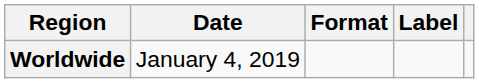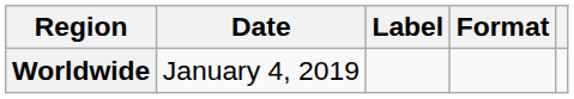columns swapped: Format <-> Label
